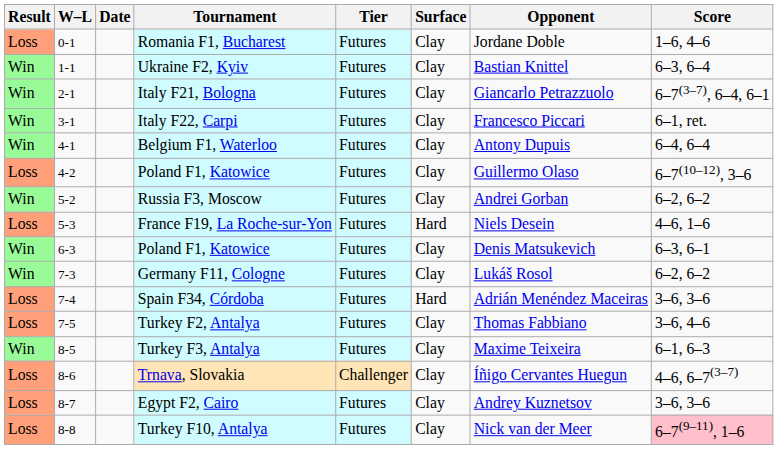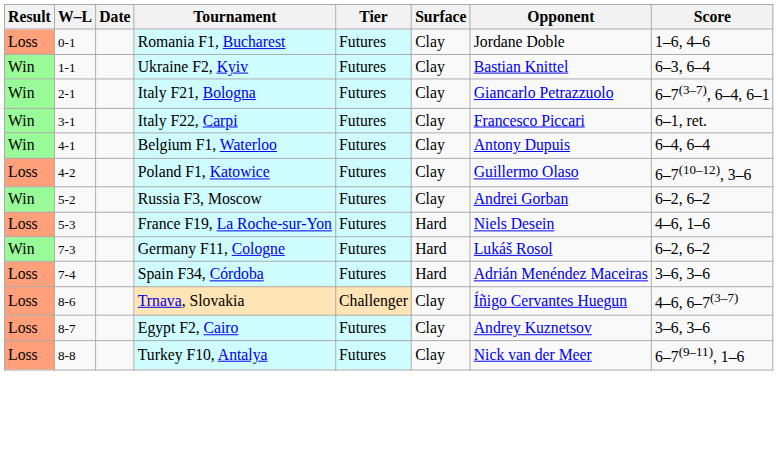- row: Win | 6-3 | Poland F1, Katowice | Futures | Clay | Denis Matsukevich | 6–3, 6–1
Germany F11, Cologne | Surface: Clay -> Hard
- row: Loss | 7-5 | Turkey F2, Antalya | Futures | Clay | Thomas Fabbiano | 3–6, 4–6
- row: Win | 8-5 | Turkey F3, Antalya | Futures | Clay | Maxime Teixeira | 6–1, 6–3
Turkey F10, Antalya | Score: pink background -> no background
